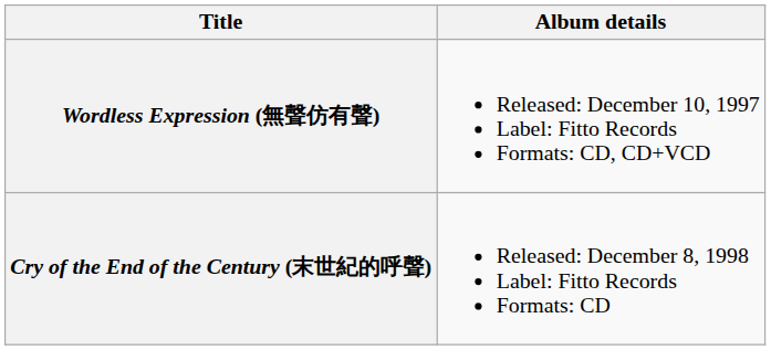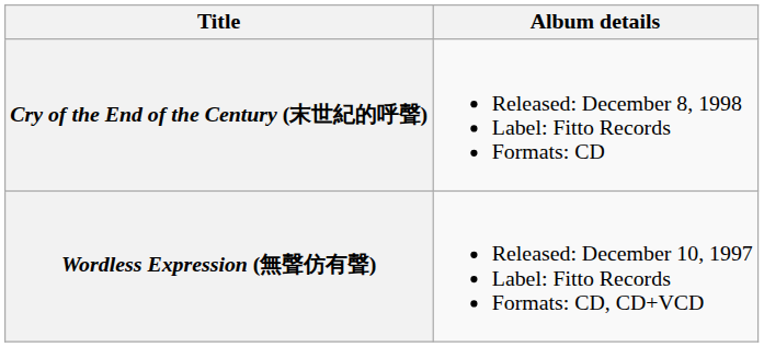rows swapped: Wordless Expression (無聲仿有聲) <-> Cry of the End of the Century (末世紀的呼聲)
